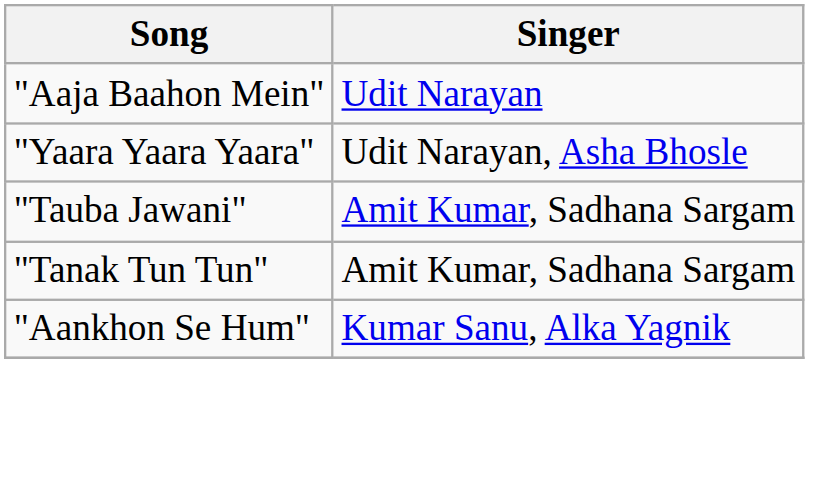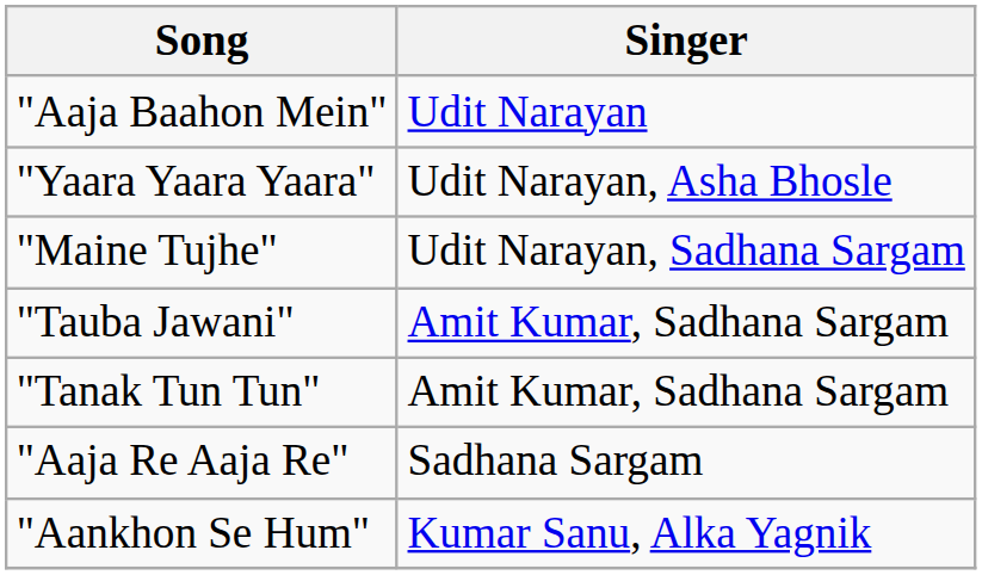+ row: "Maine Tujhe" | Udit Narayan, Sadhana Sargam
+ row: "Aaja Re Aaja Re" | Sadhana Sargam
